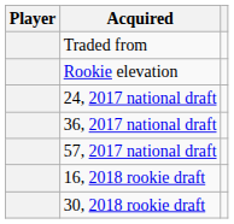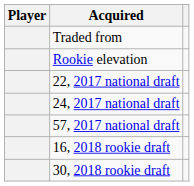+ row: 22, 2017 national draft
- row: 36, 2017 national draft
